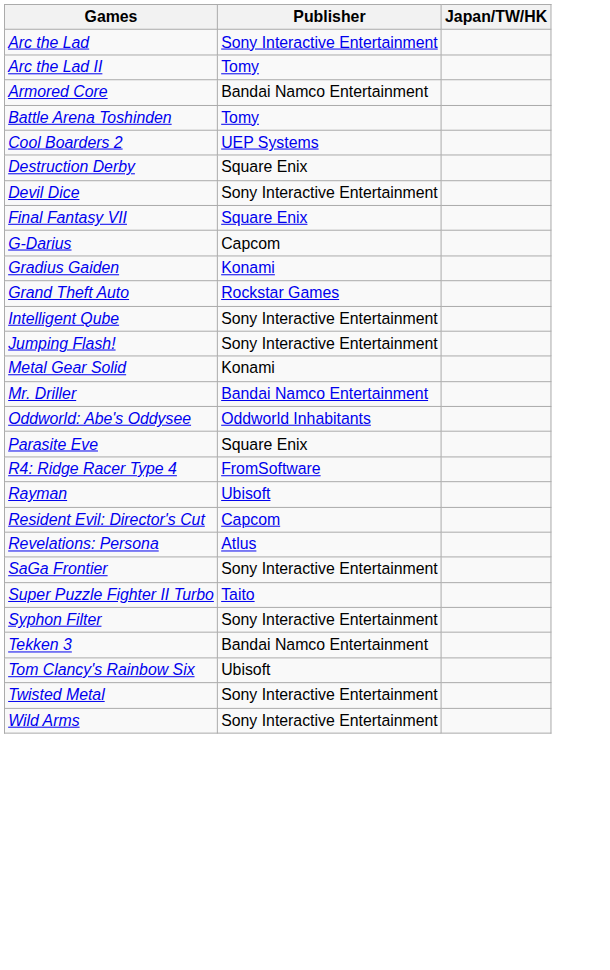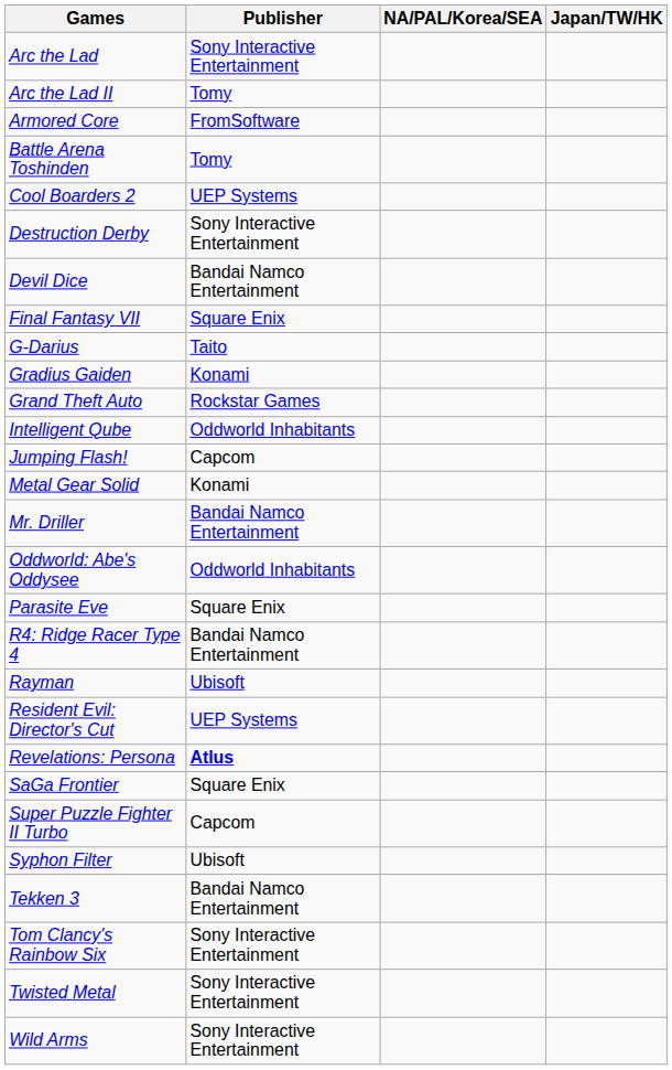+ column: NA/PAL/Korea/SEA
Armored Core | Publisher: Bandai Namco Entertainment -> FromSoftware
Destruction Derby | Publisher: Square Enix -> Sony Interactive Entertainment
Devil Dice | Publisher: Sony Interactive Entertainment -> Bandai Namco Entertainment
G-Darius | Publisher: Capcom -> Taito
Intelligent Qube | Publisher: Sony Interactive Entertainment -> Oddworld Inhabitants
Jumping Flash! | Publisher: Sony Interactive Entertainment -> Capcom
R4: Ridge Racer Type 4 | Publisher: FromSoftware -> Bandai Namco Entertainment
Resident Evil: Director's Cut | Publisher: Capcom -> UEP Systems
Revelations: Persona | Publisher: normal -> bold
SaGa Frontier | Publisher: Sony Interactive Entertainment -> Square Enix
Super Puzzle Fighter II Turbo | Publisher: Taito -> Capcom
Syphon Filter | Publisher: Sony Interactive Entertainment -> Ubisoft
Tom Clancy's Rainbow Six | Publisher: Ubisoft -> Sony Interactive Entertainment
